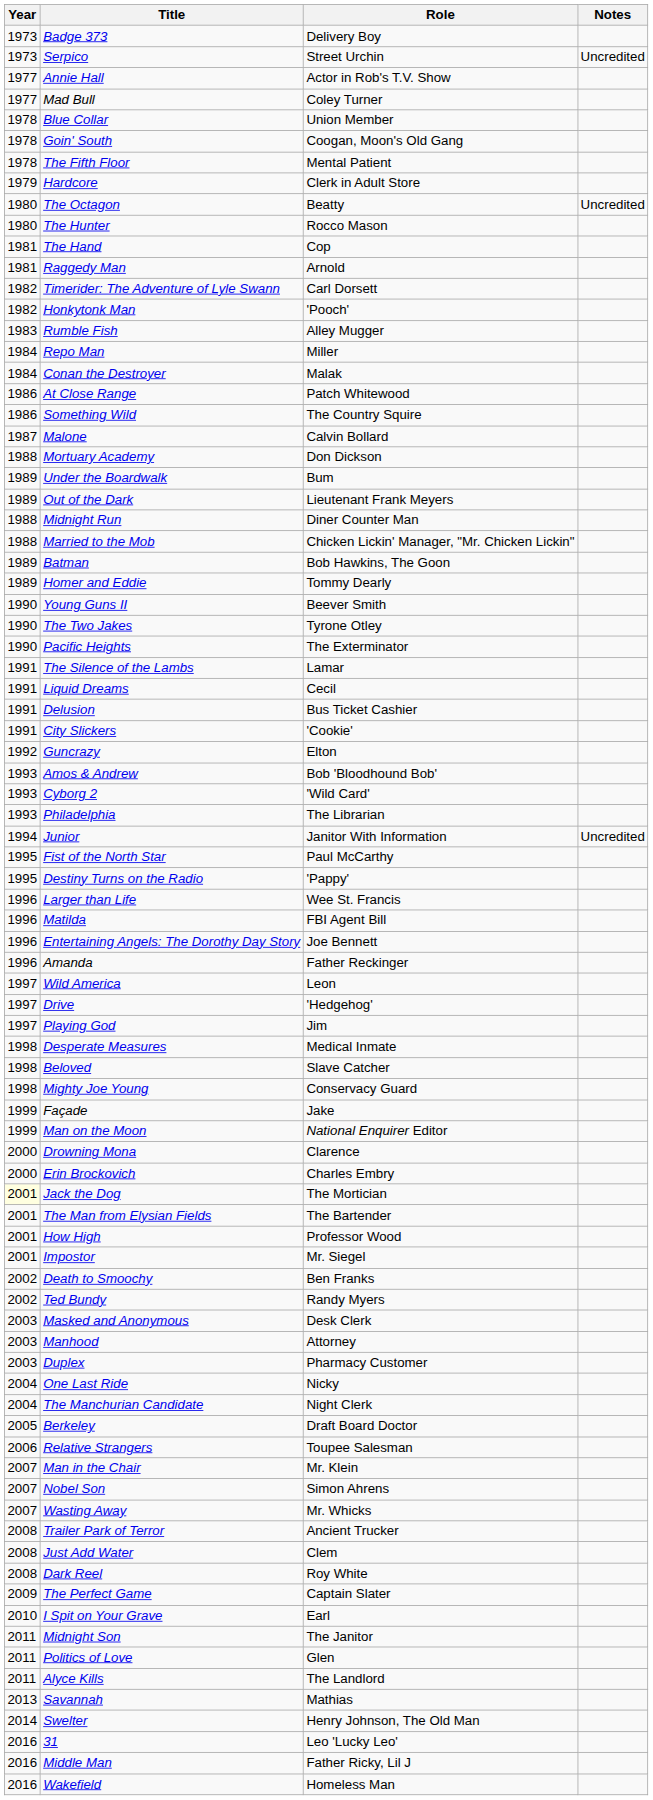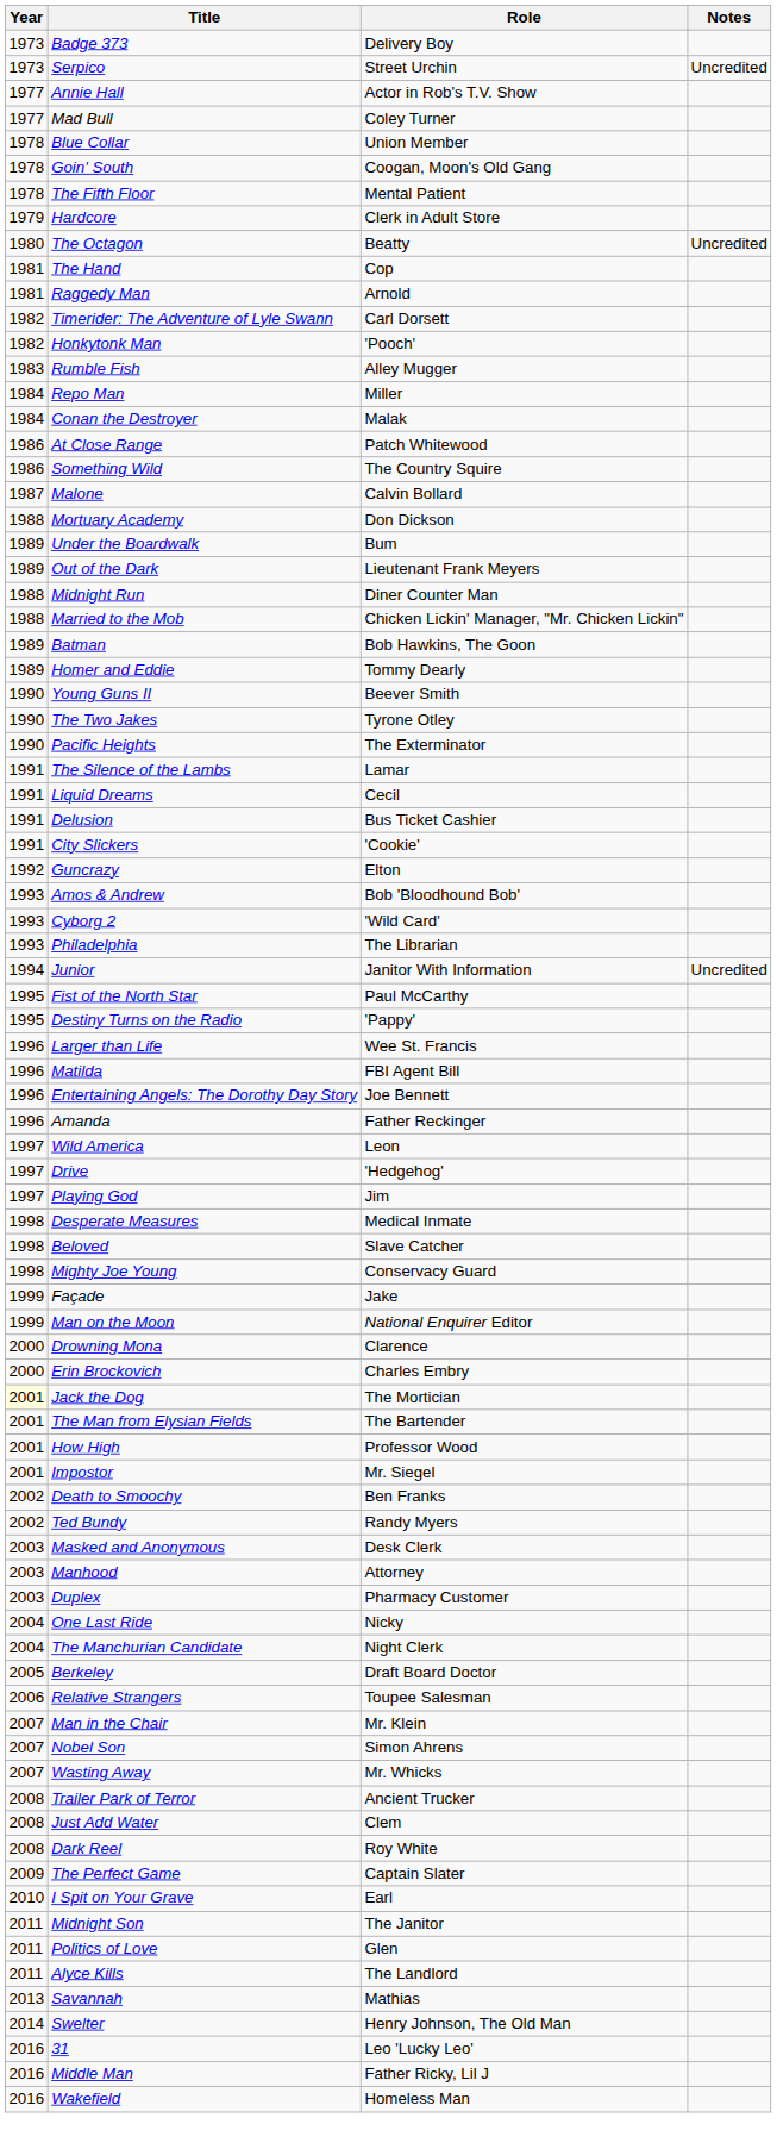- row: 1980 | The Hunter | Rocco Mason
